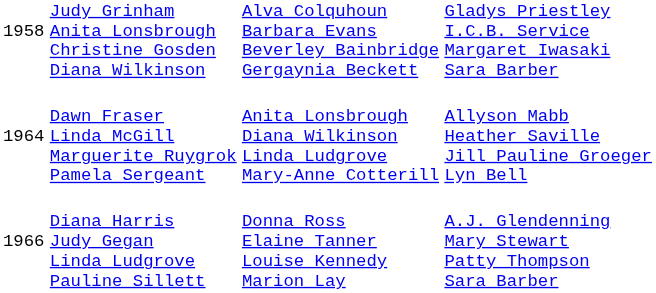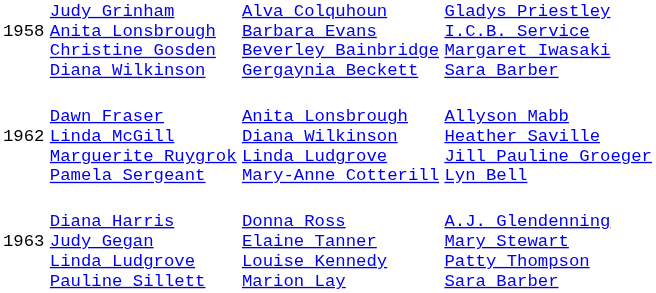Dawn Fraser Linda McGill Marguerite Ruygrok Pamela Sergeant | column 1: 1964 -> 1962
Diana Harris Judy Gegan Linda Ludgrove Pauline Sillett | column 1: 1966 -> 1963
